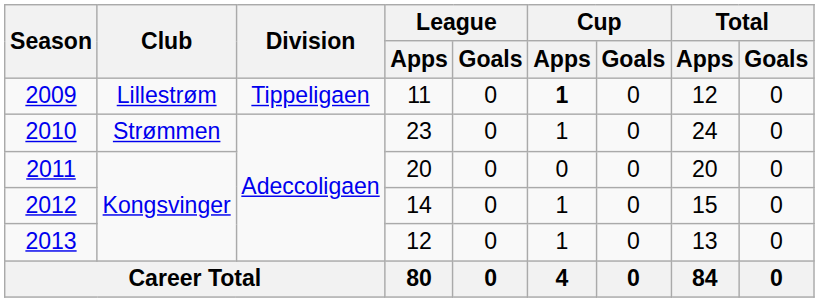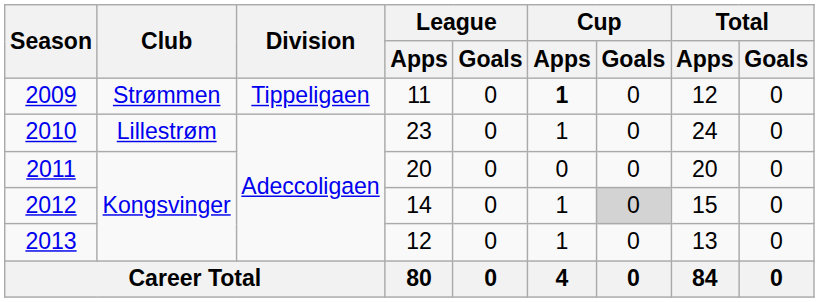2009 | Club: Lillestrøm -> Strømmen
2010 | Club: Strømmen -> Lillestrøm
2012 | Cup / Goals: no background -> lightgrey background
